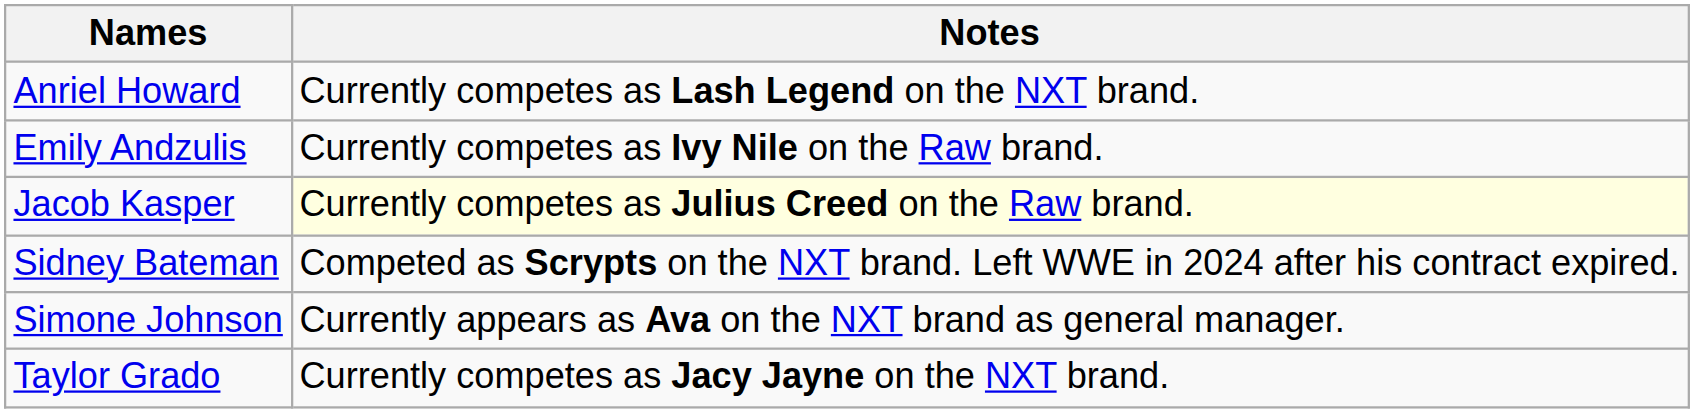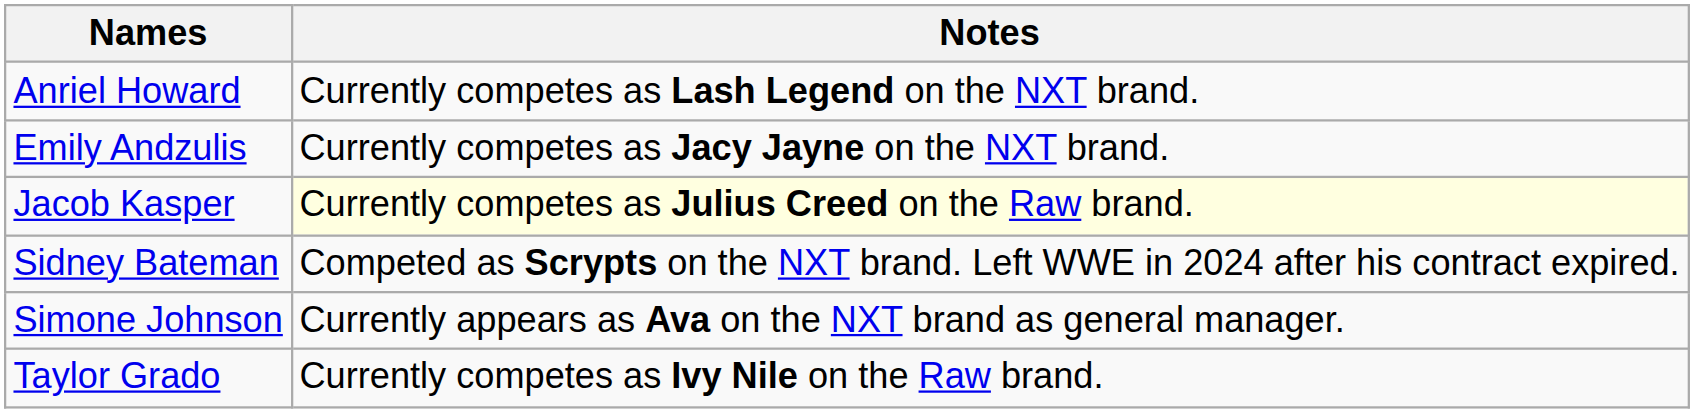Emily Andzulis | Notes: Currently competes as Ivy Nile on the Raw brand. -> Currently competes as Jacy Jayne on the NXT brand.
Taylor Grado | Notes: Currently competes as Jacy Jayne on the NXT brand. -> Currently competes as Ivy Nile on the Raw brand.
